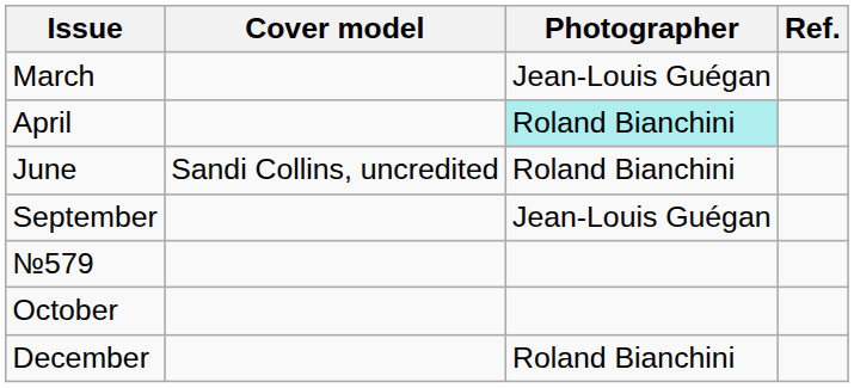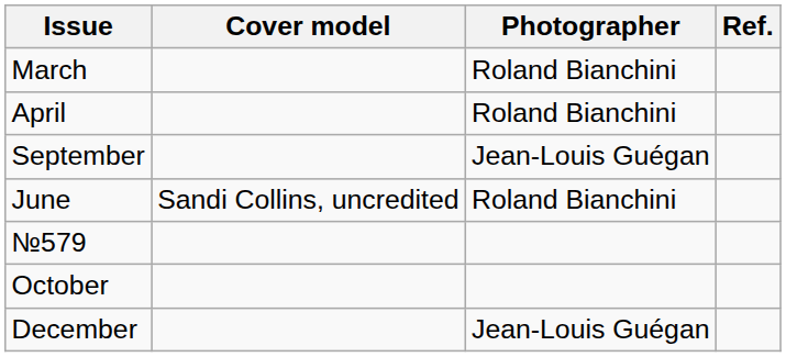March | Photographer: Jean-Louis Guégan -> Roland Bianchini
April | Photographer: paleturquoise background -> no background
rows swapped: June <-> September
December | Photographer: Roland Bianchini -> Jean-Louis Guégan
